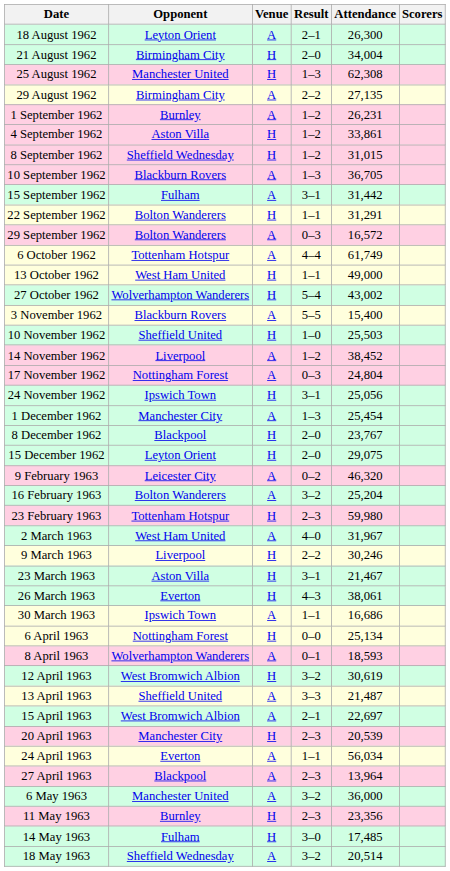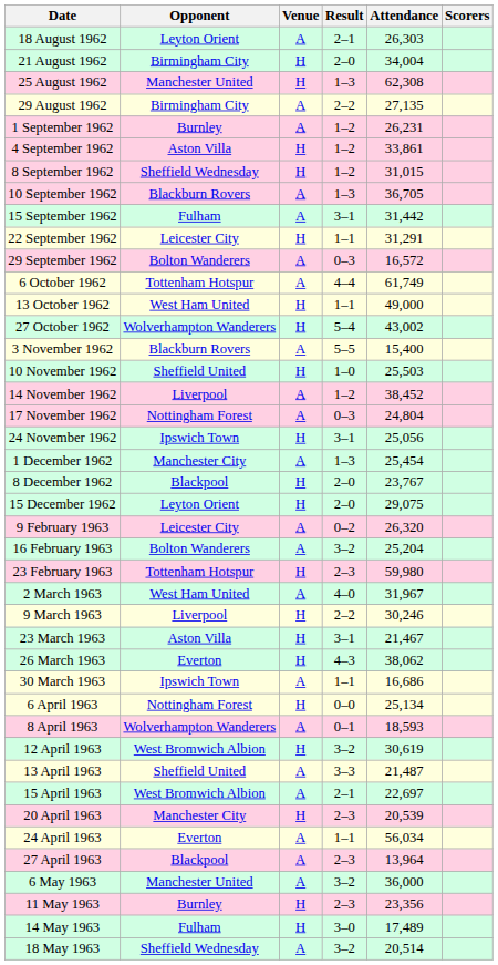18 August 1962 | Attendance: 26,300 -> 26,303
22 September 1962 | Opponent: Bolton Wanderers -> Leicester City
9 February 1963 | Attendance: 46,320 -> 26,320
26 March 1963 | Attendance: 38,061 -> 38,062
14 May 1963 | Attendance: 17,485 -> 17,489
